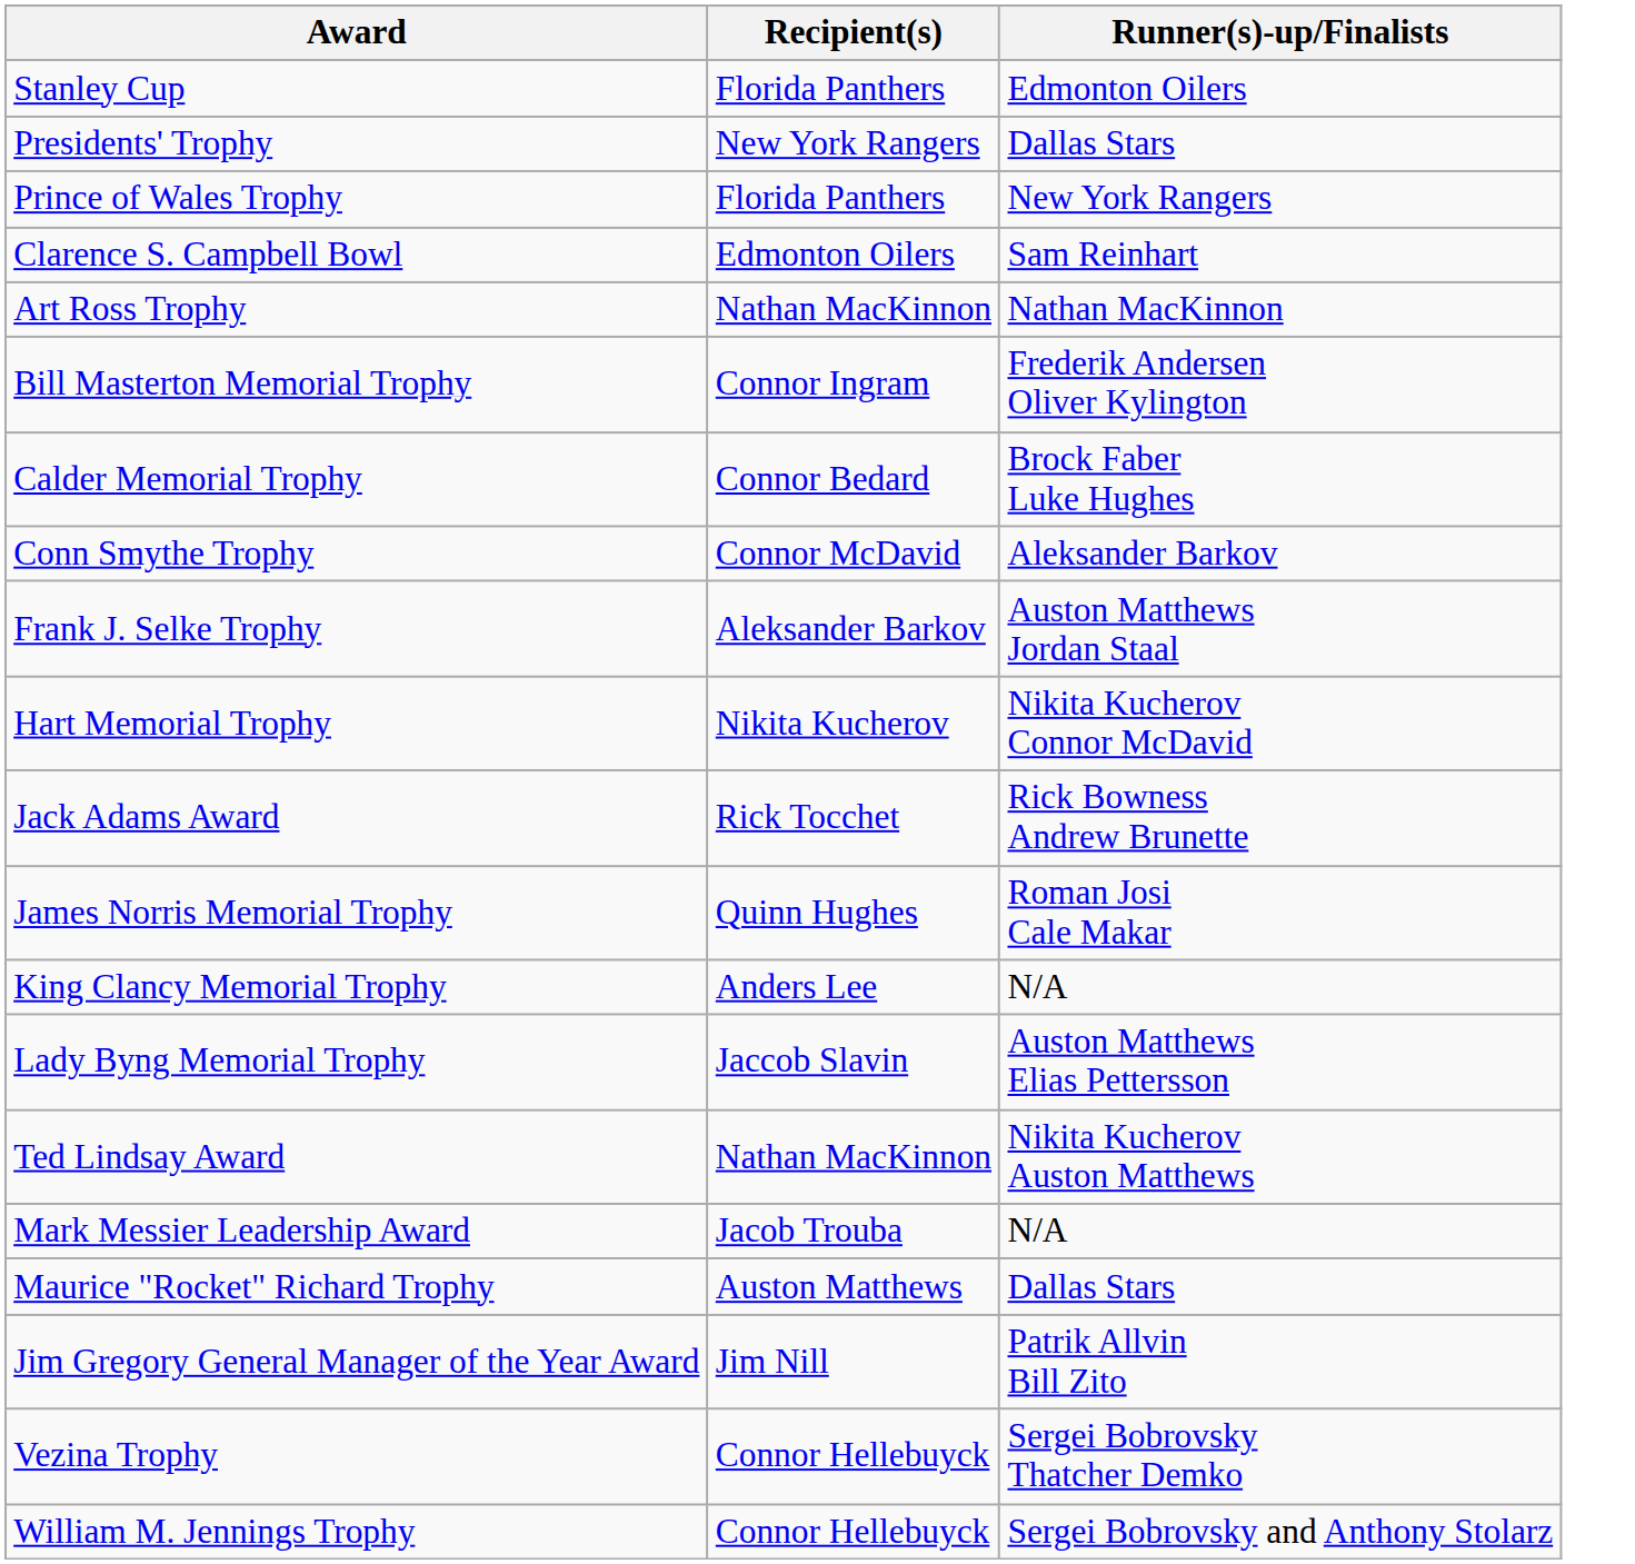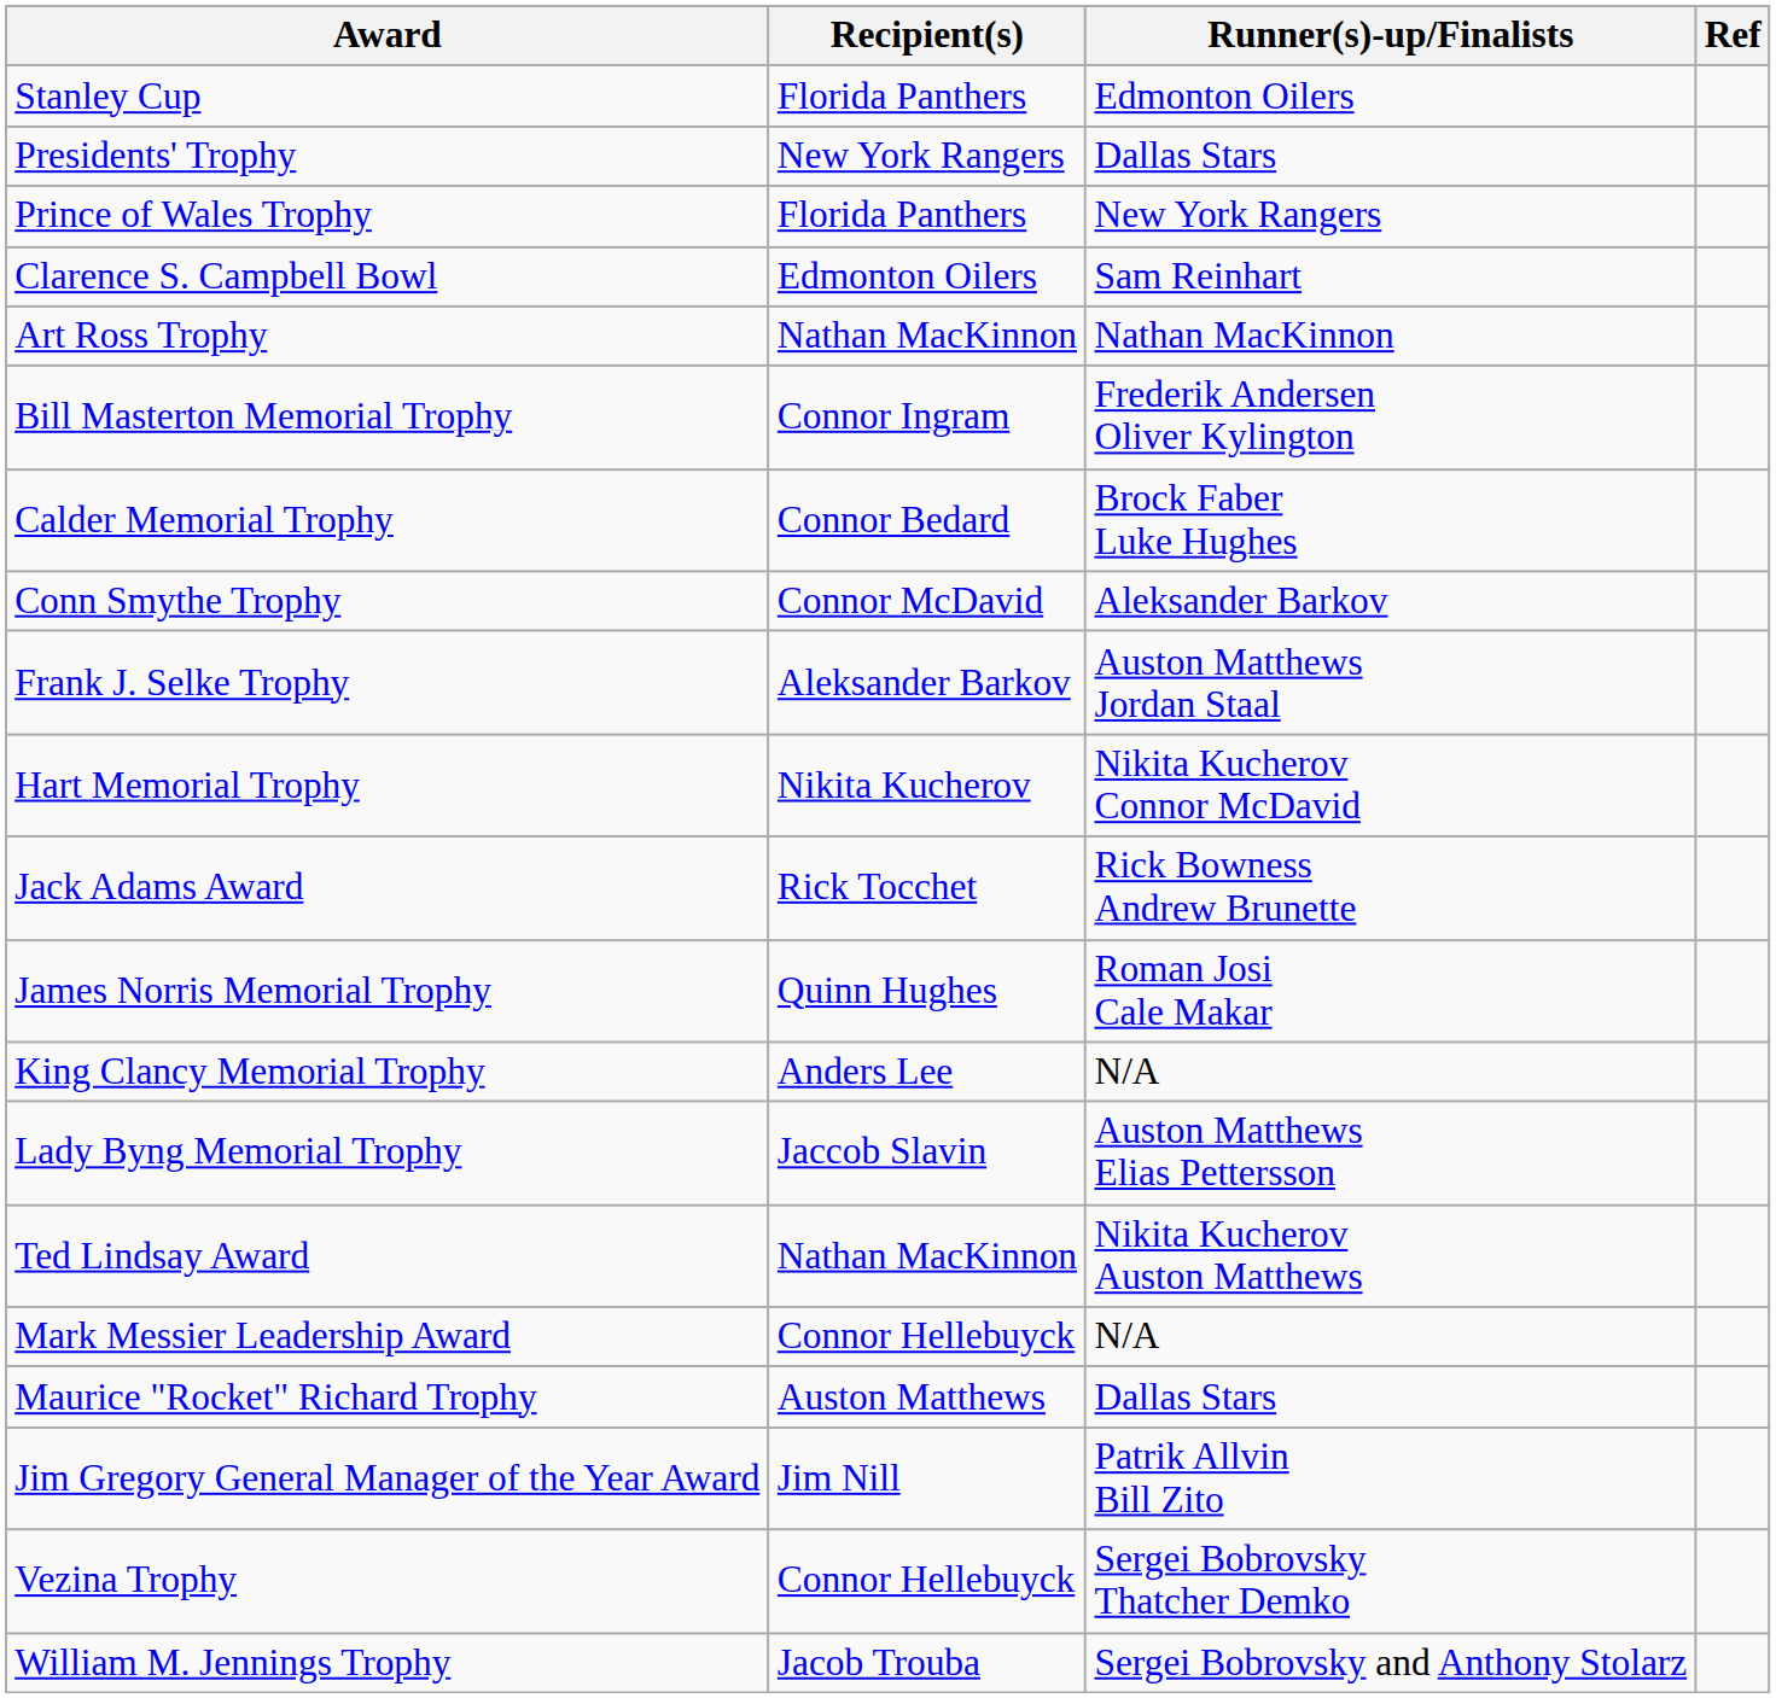+ column: Ref
Mark Messier Leadership Award | Recipient(s): Jacob Trouba -> Connor Hellebuyck
William M. Jennings Trophy | Recipient(s): Connor Hellebuyck -> Jacob Trouba
